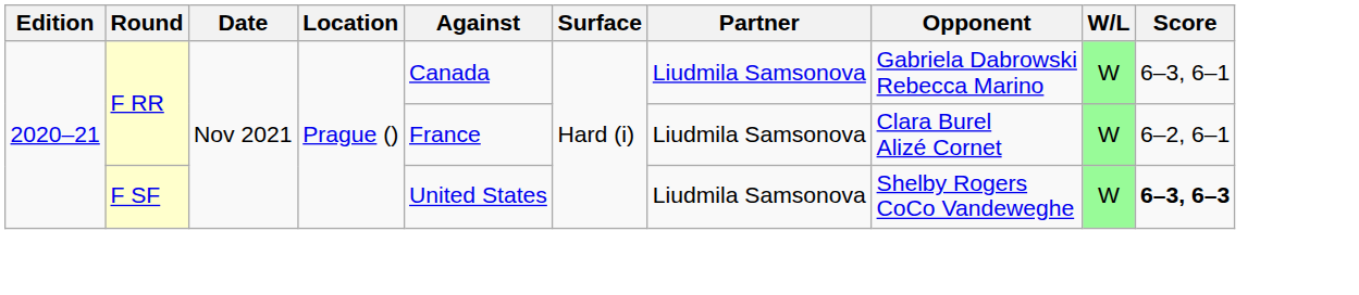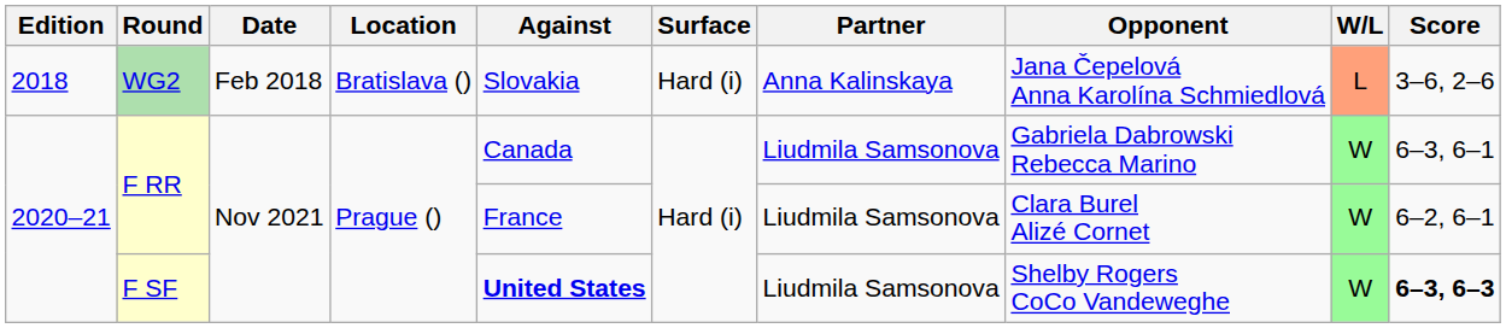+ row: 2018 | WG2 | Feb 2018 | Bratislava () | Slovakia | Hard (i) | Anna Kalinskaya | Jana Čepelová Anna Karolína Schmiedlová | L | 3–6, 2–6
F SF | Against: normal -> bold
